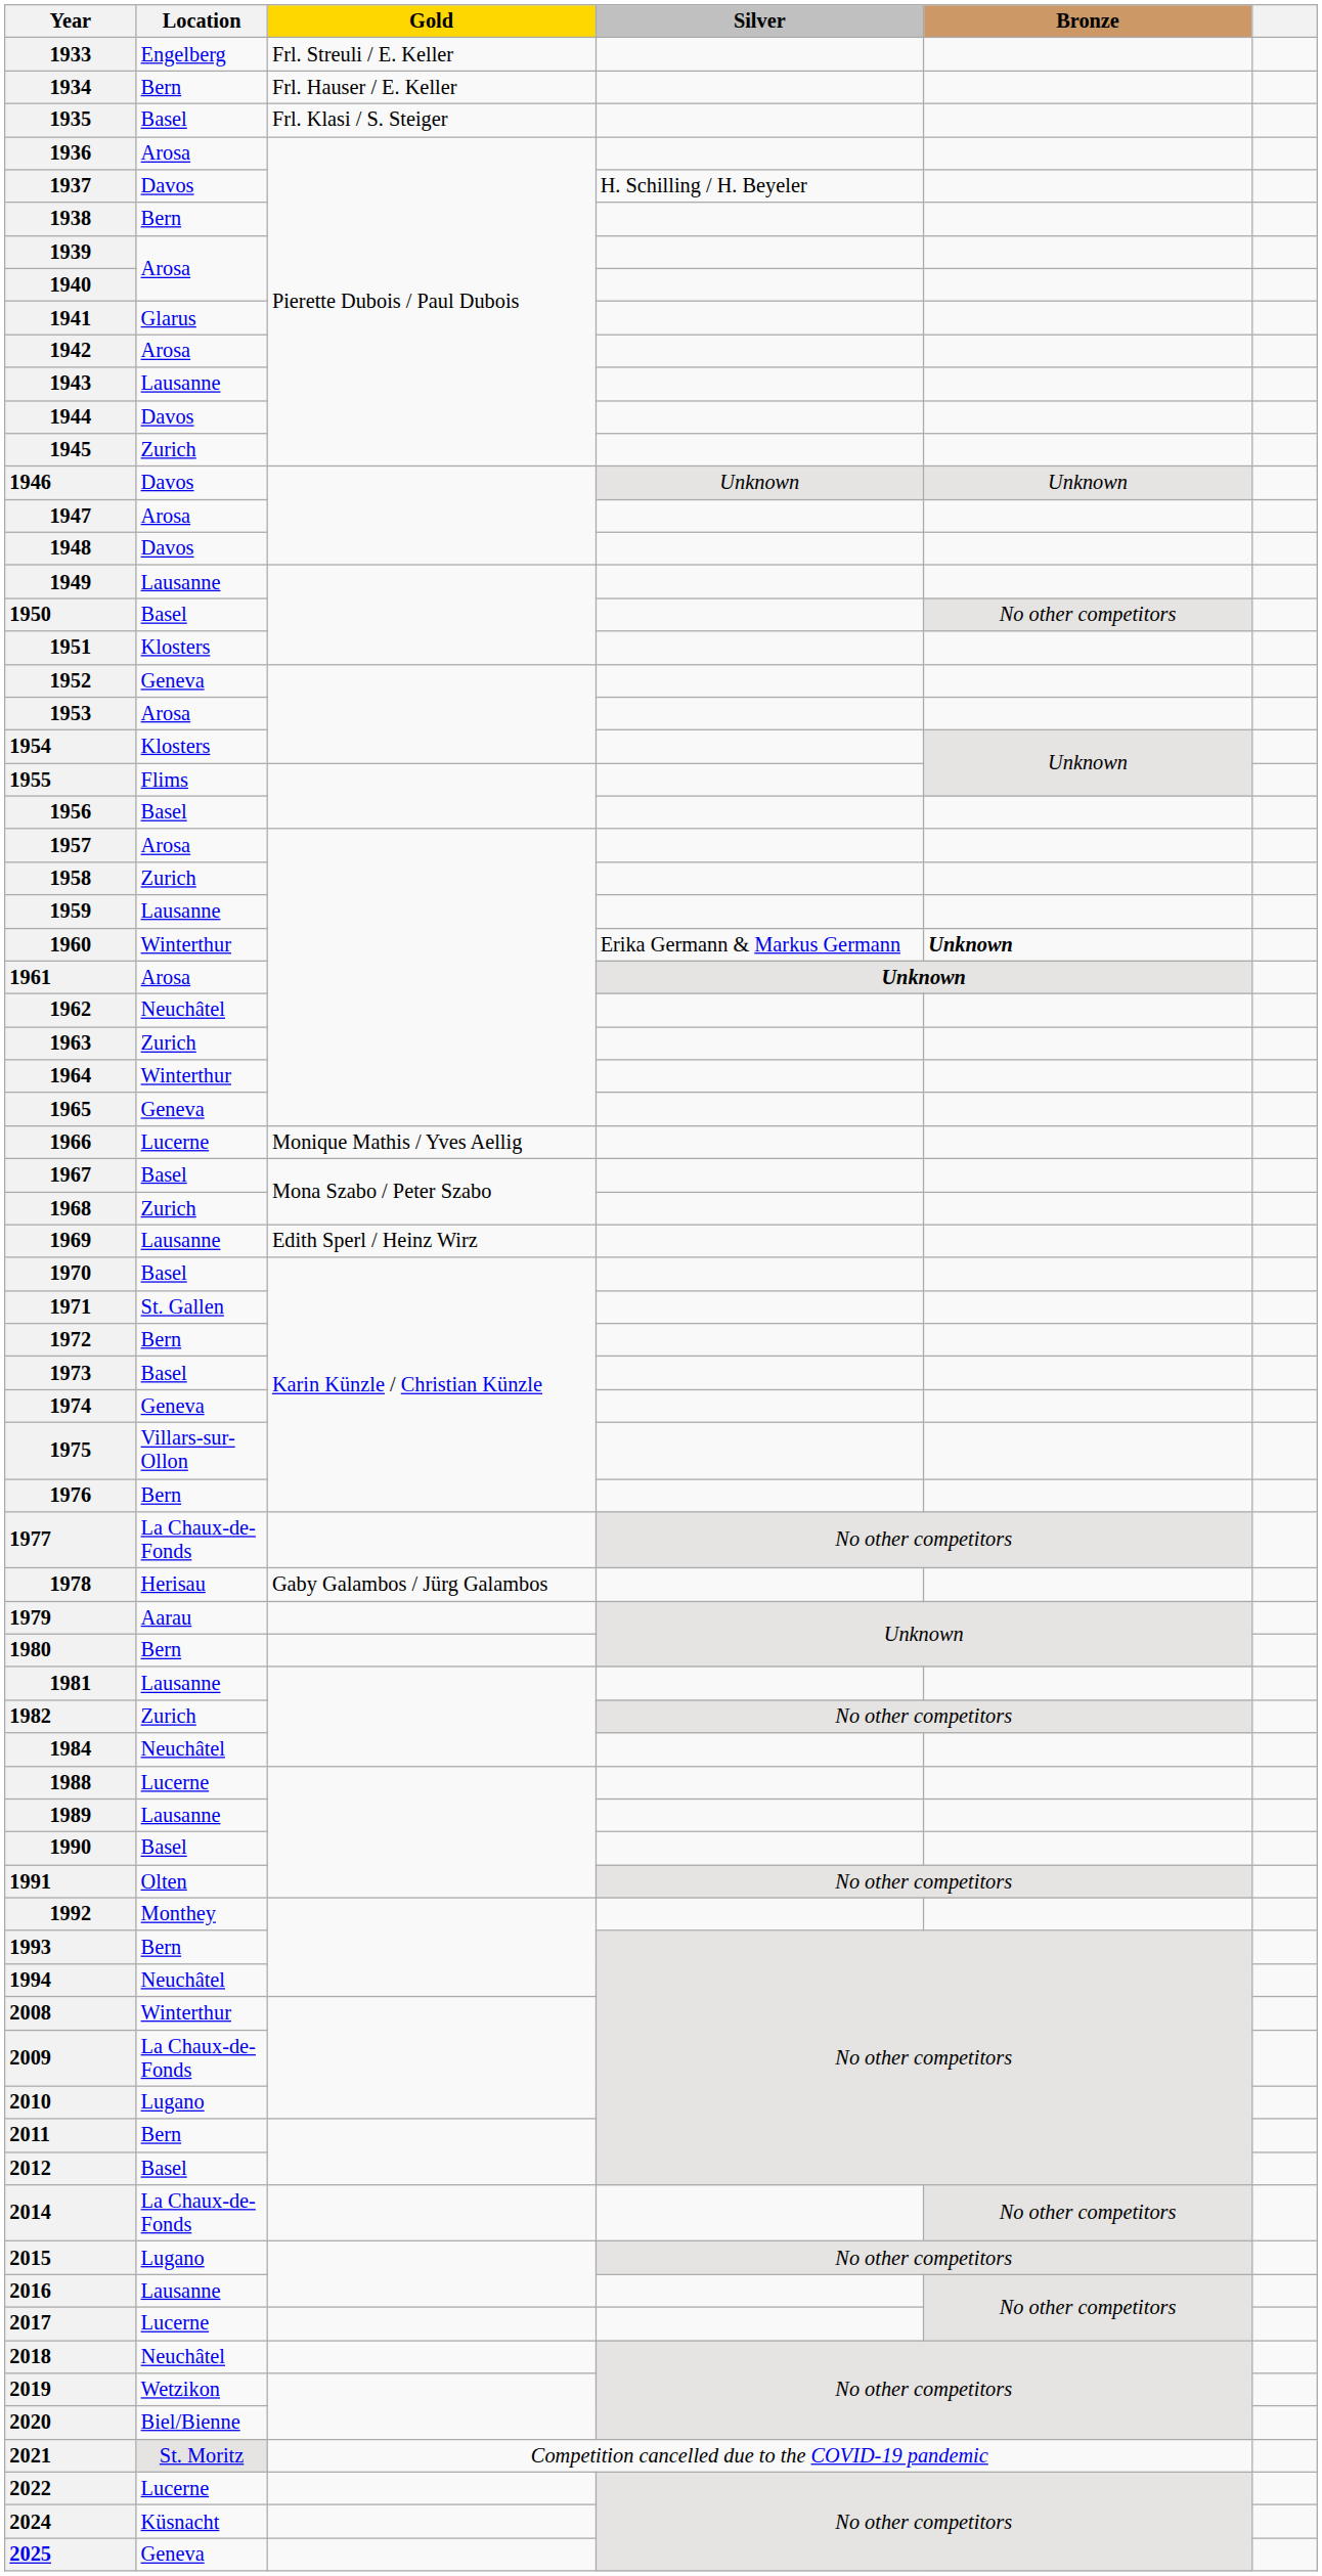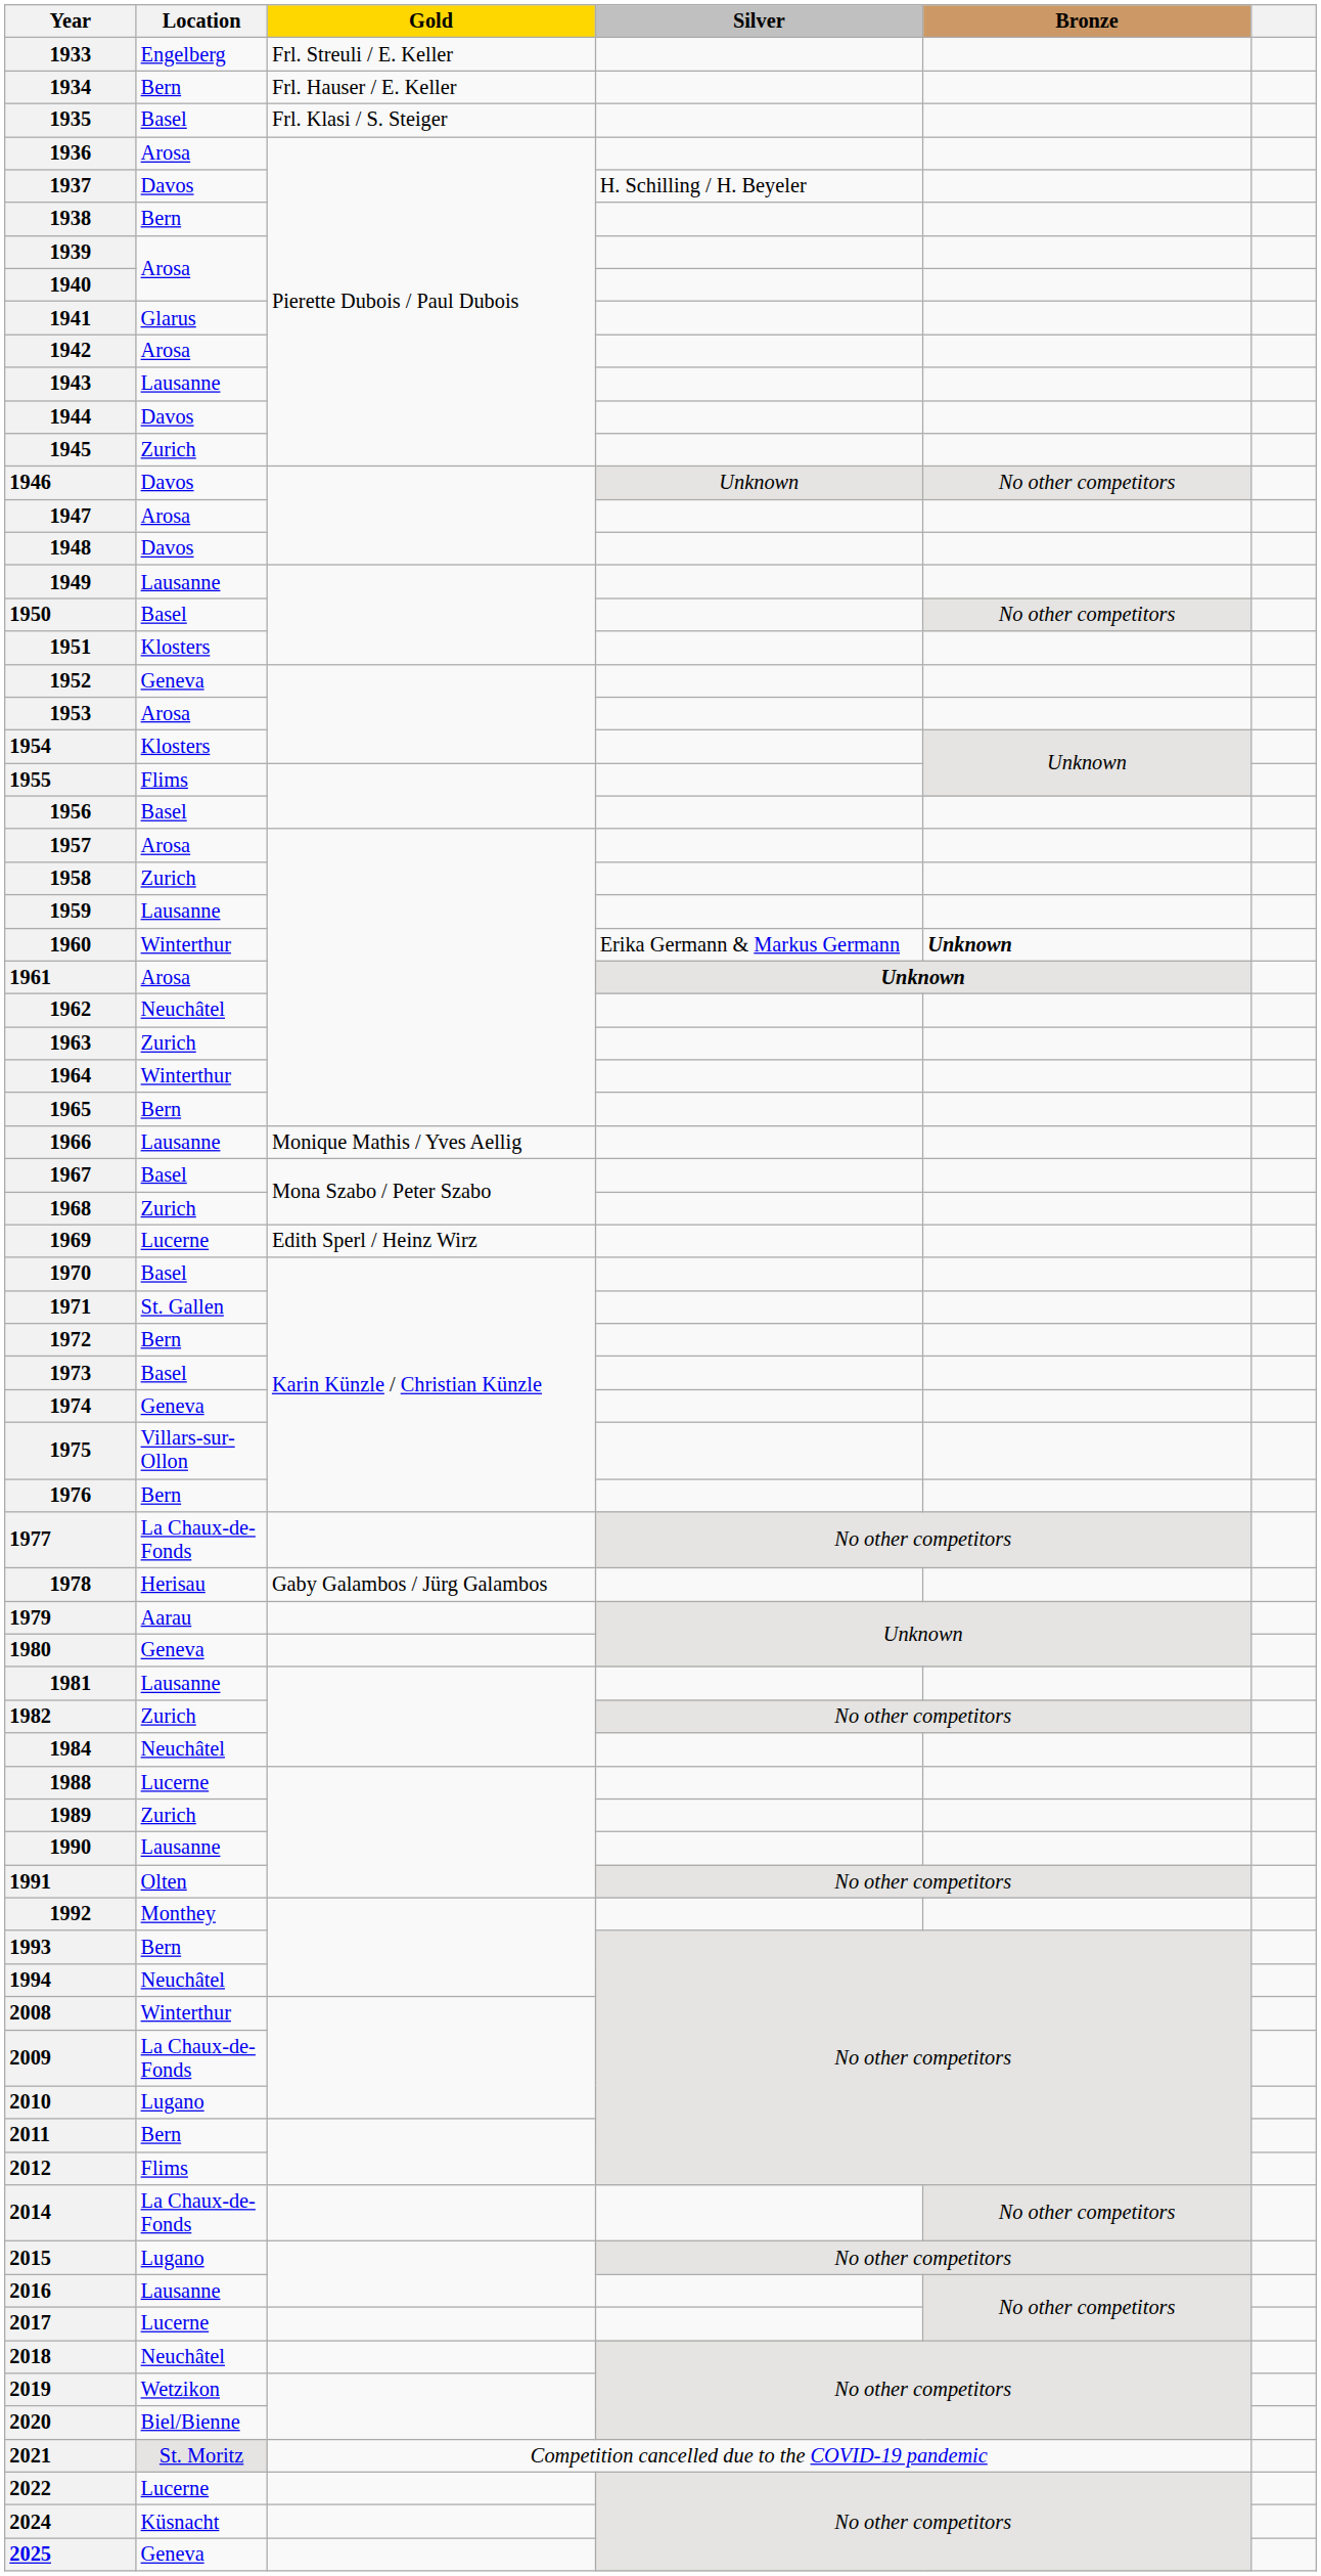1946 | Bronze: Unknown -> No other competitors
1965 | Location: Geneva -> Bern
1966 | Location: Lucerne -> Lausanne
1969 | Location: Lausanne -> Lucerne
1980 | Location: Bern -> Geneva
1989 | Location: Lausanne -> Zurich
1990 | Location: Basel -> Lausanne
2012 | Location: Basel -> Flims
